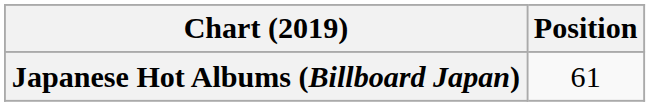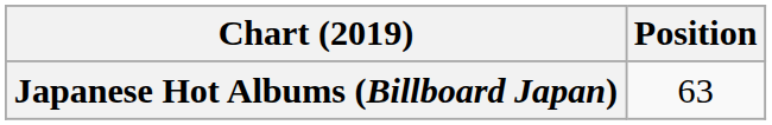Japanese Hot Albums (Billboard Japan) | Position: 61 -> 63
